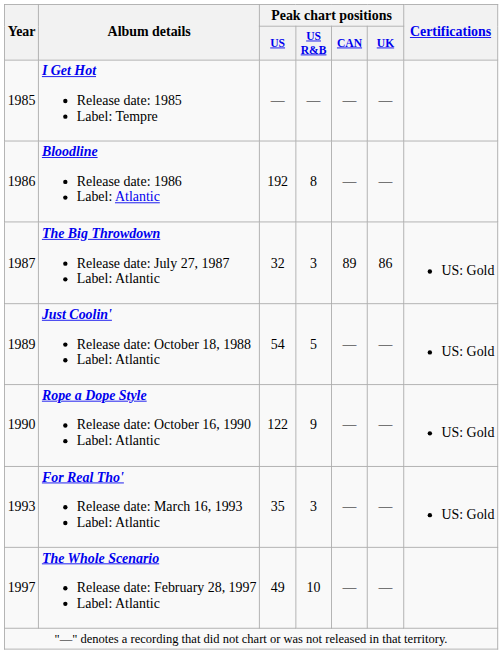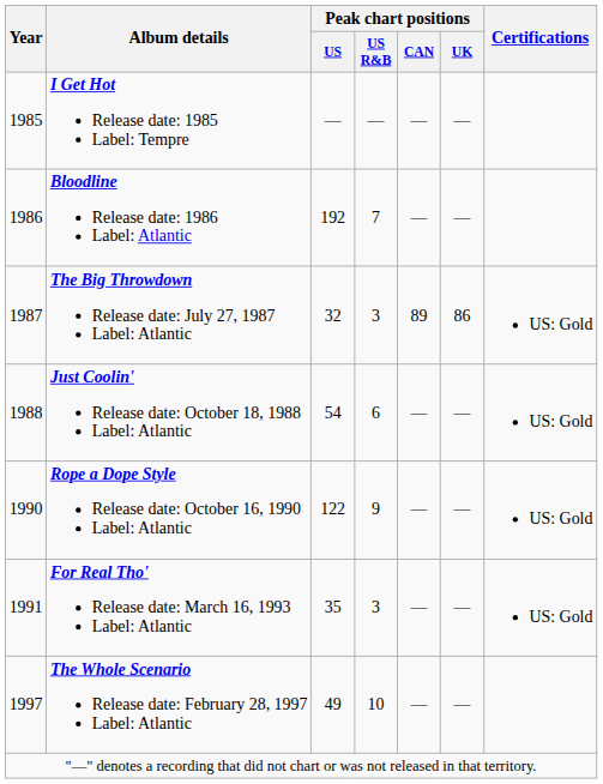Bloodline Release date: 1986 Label: Atlantic | Peak chart positions / US R&B: 8 -> 7
Just Coolin' Release date: October 18, 1988 Label: Atlantic | Year: 1989 -> 1988
Just Coolin' Release date: October 18, 1988 Label: Atlantic | Peak chart positions / US R&B: 5 -> 6
For Real Tho' Release date: March 16, 1993 Label: Atlantic | Year: 1993 -> 1991
